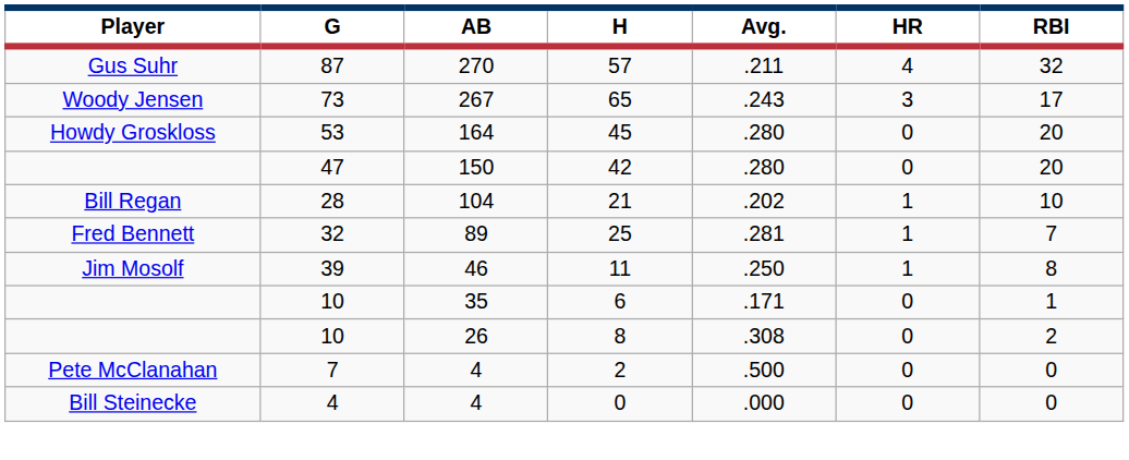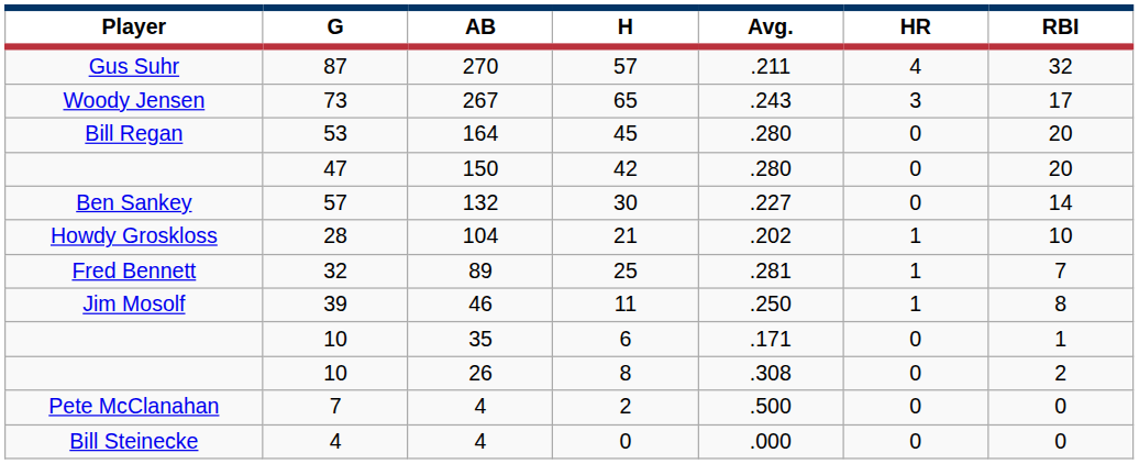45 | Player: Howdy Groskloss -> Bill Regan
+ row: Ben Sankey | 57 | 132 | 30 | .227 | 0 | 14
21 | Player: Bill Regan -> Howdy Groskloss
